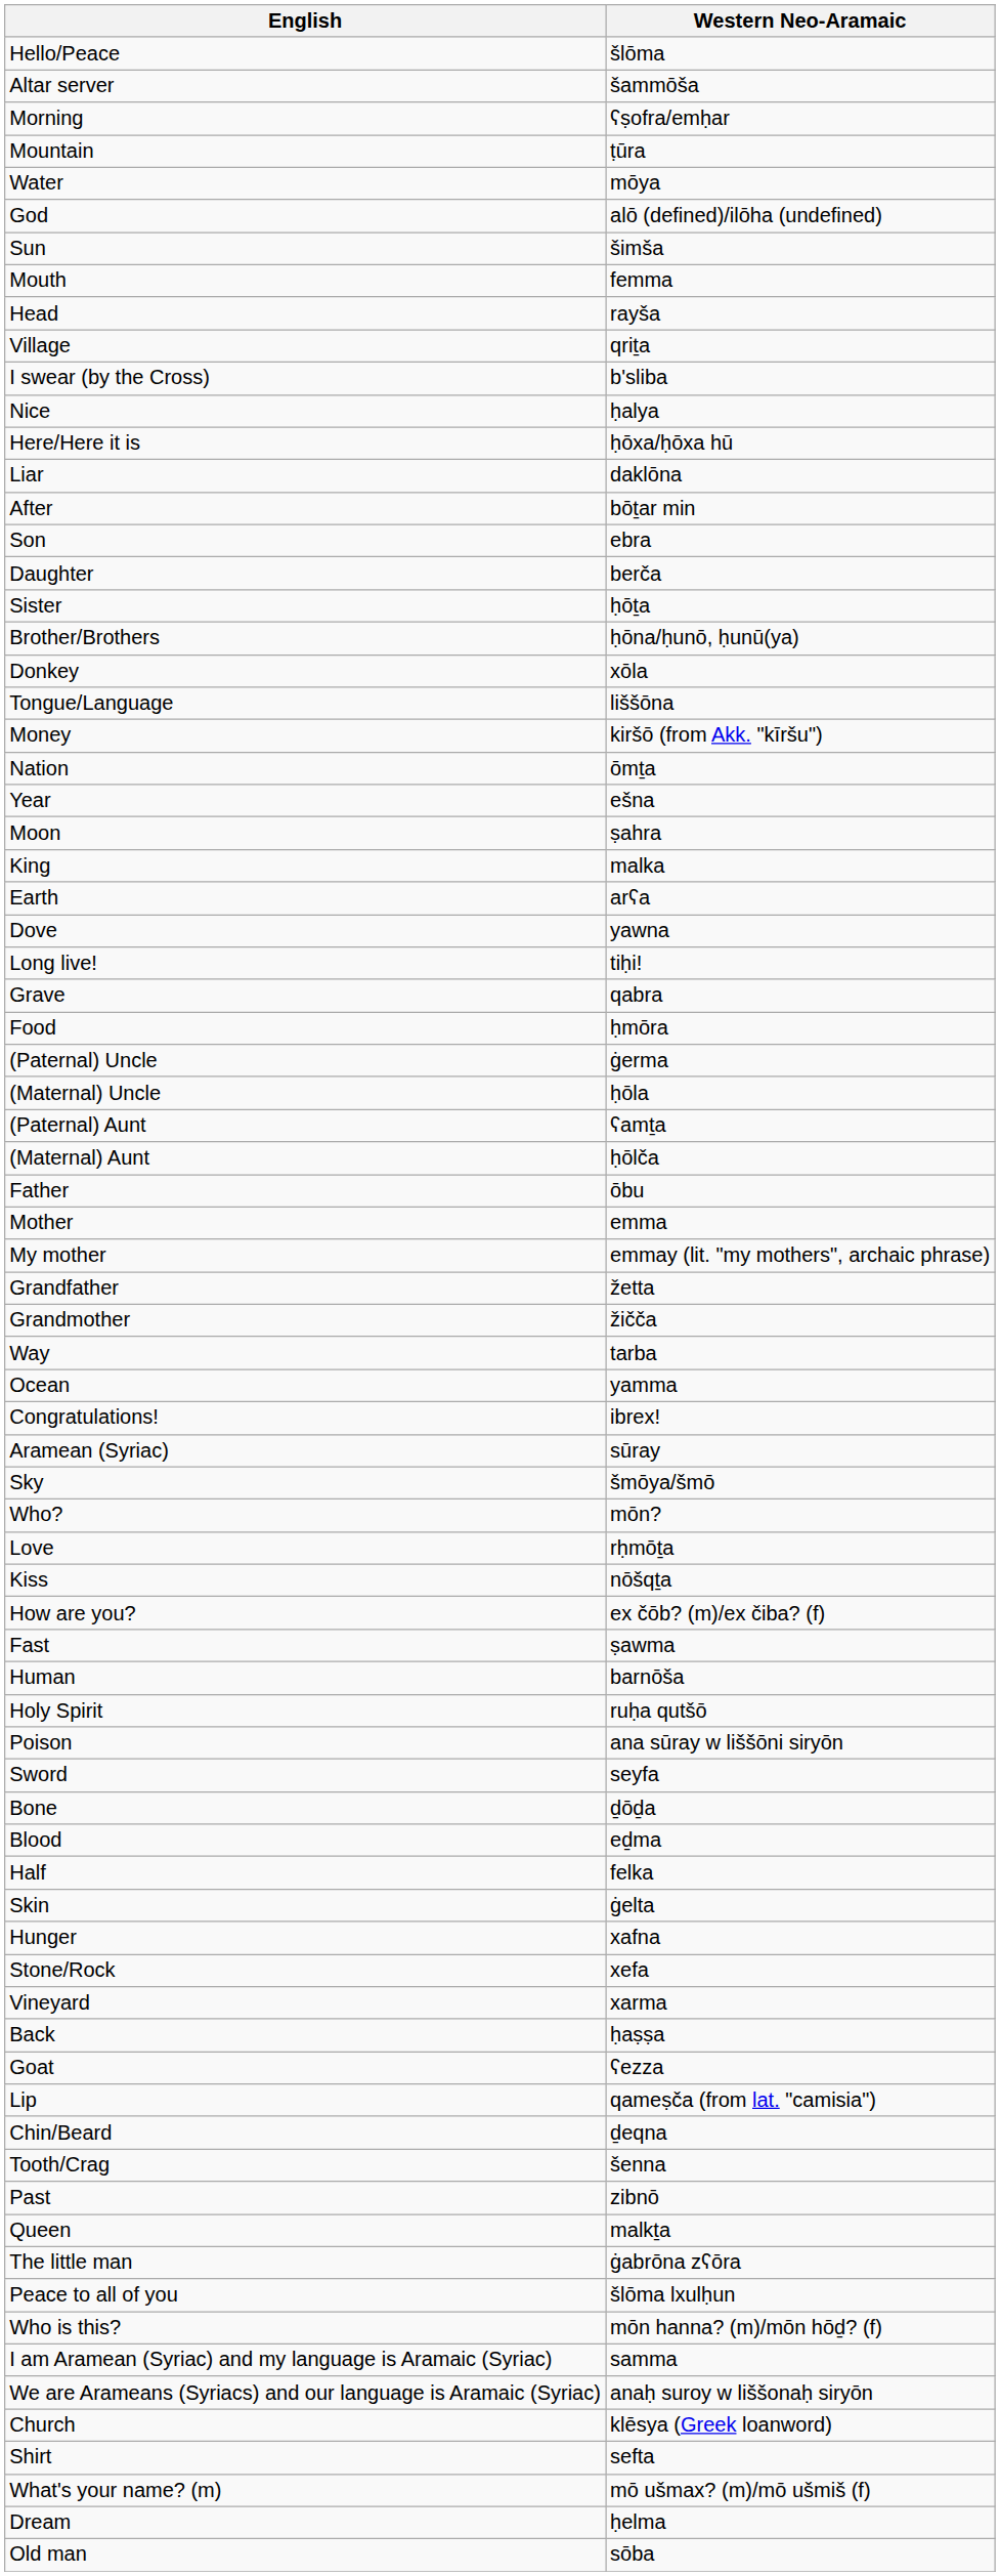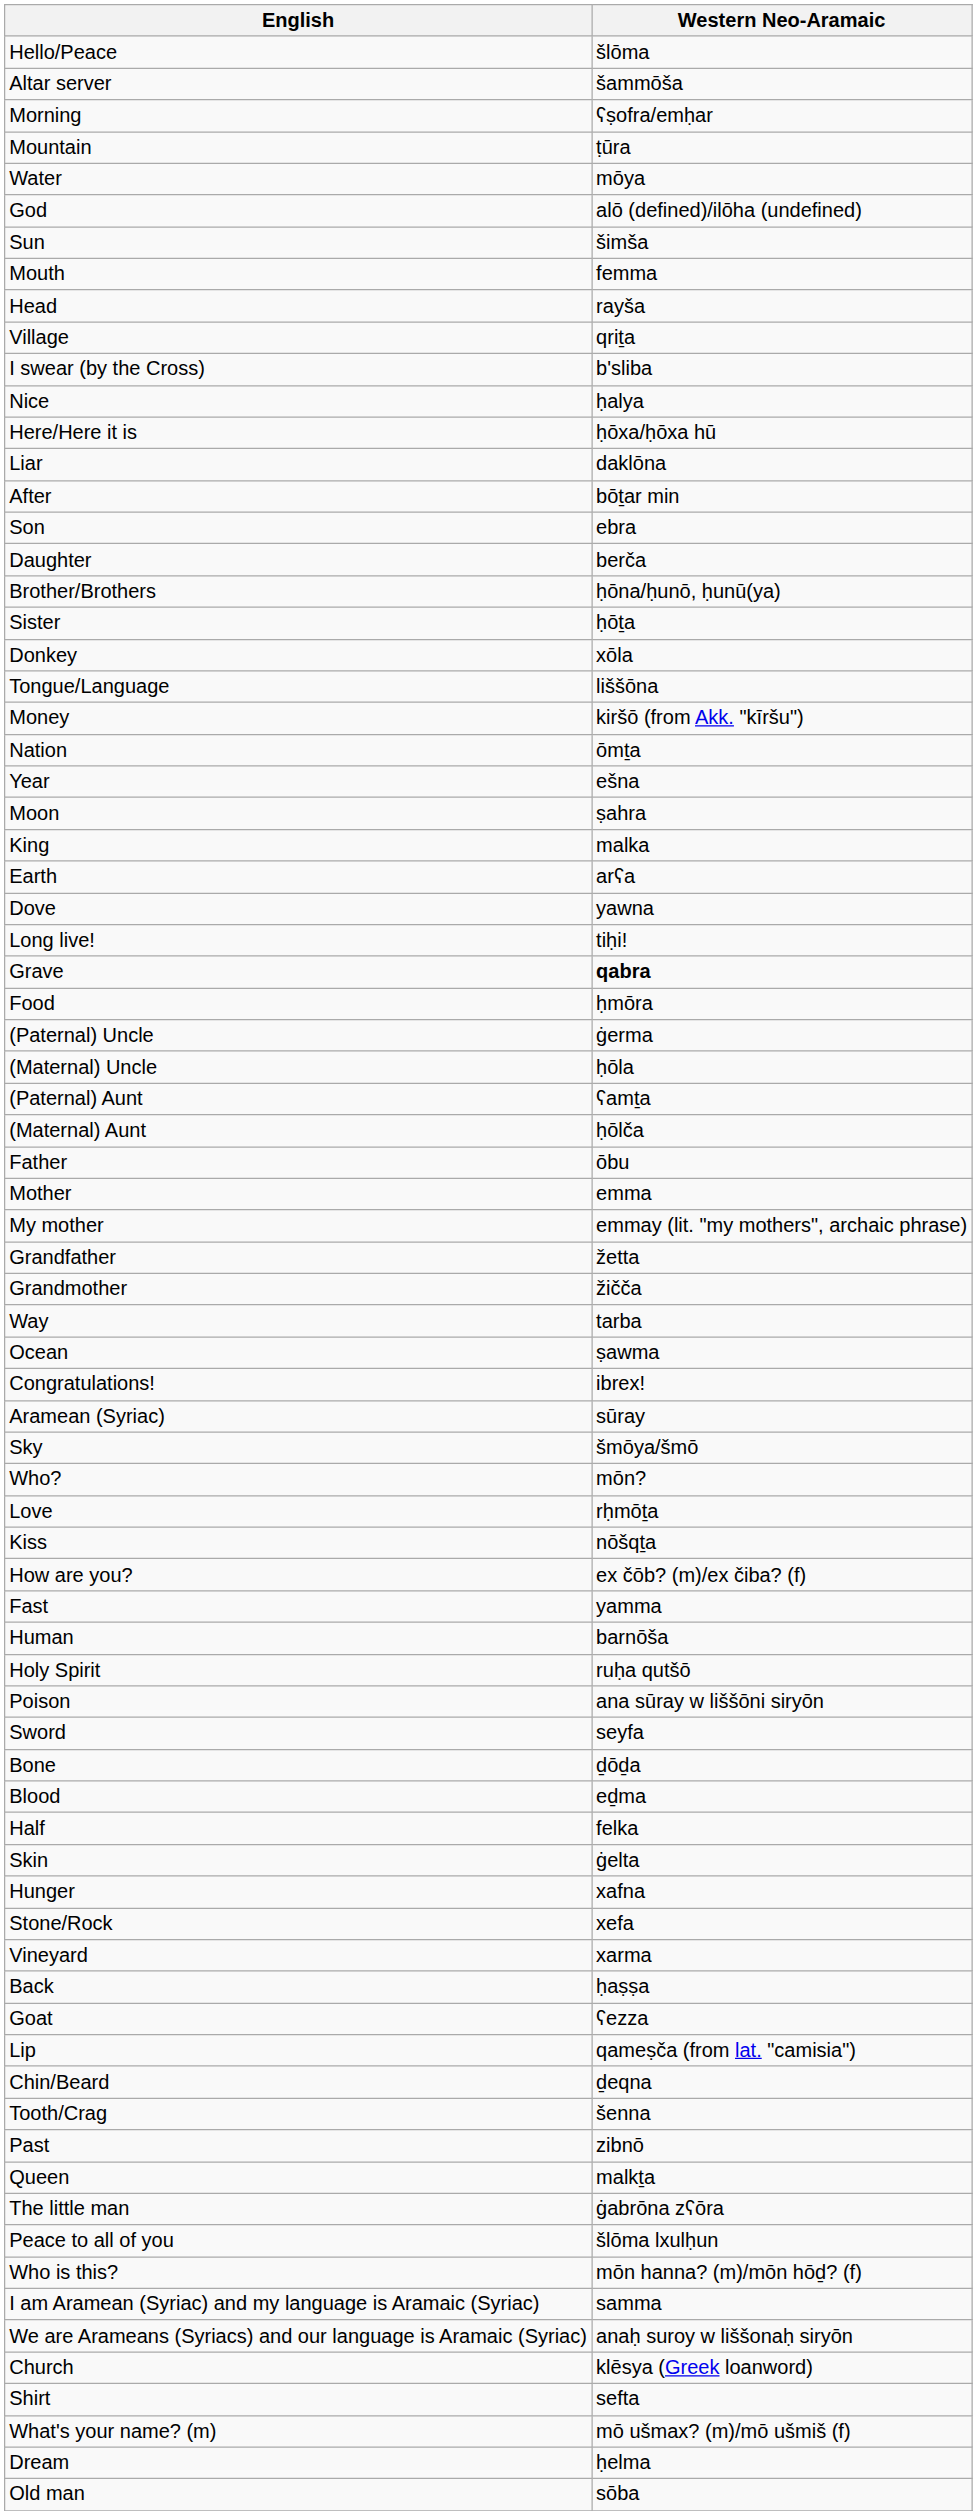rows swapped: Brother/Brothers <-> Sister
Grave | Western Neo-Aramaic: normal -> bold
Ocean | Western Neo-Aramaic: yamma -> ṣawma
Fast | Western Neo-Aramaic: ṣawma -> yamma
